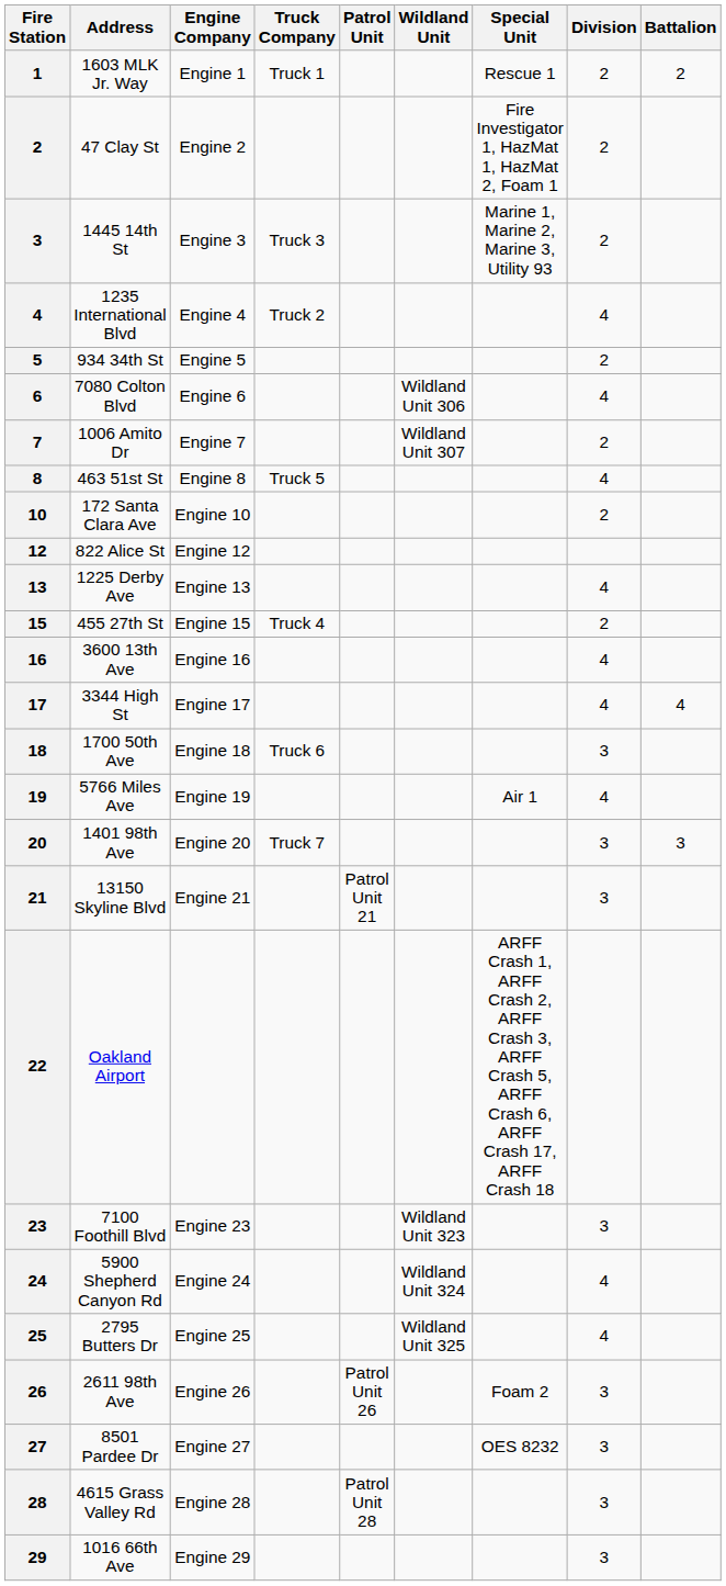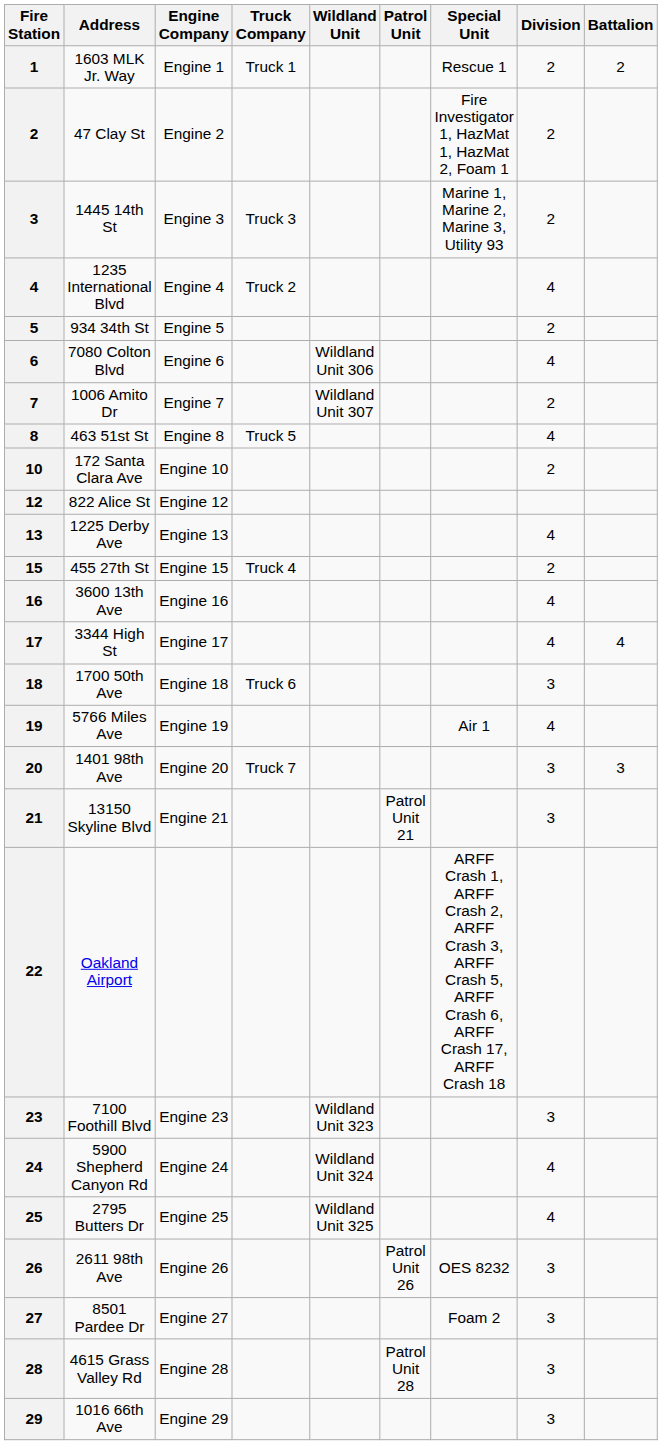columns swapped: Patrol Unit <-> Wildland Unit
2611 98th Ave | Special Unit: Foam 2 -> OES 8232
8501 Pardee Dr | Special Unit: OES 8232 -> Foam 2
